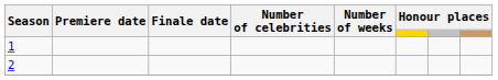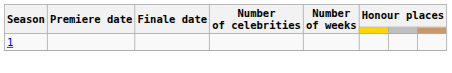- row: 2
